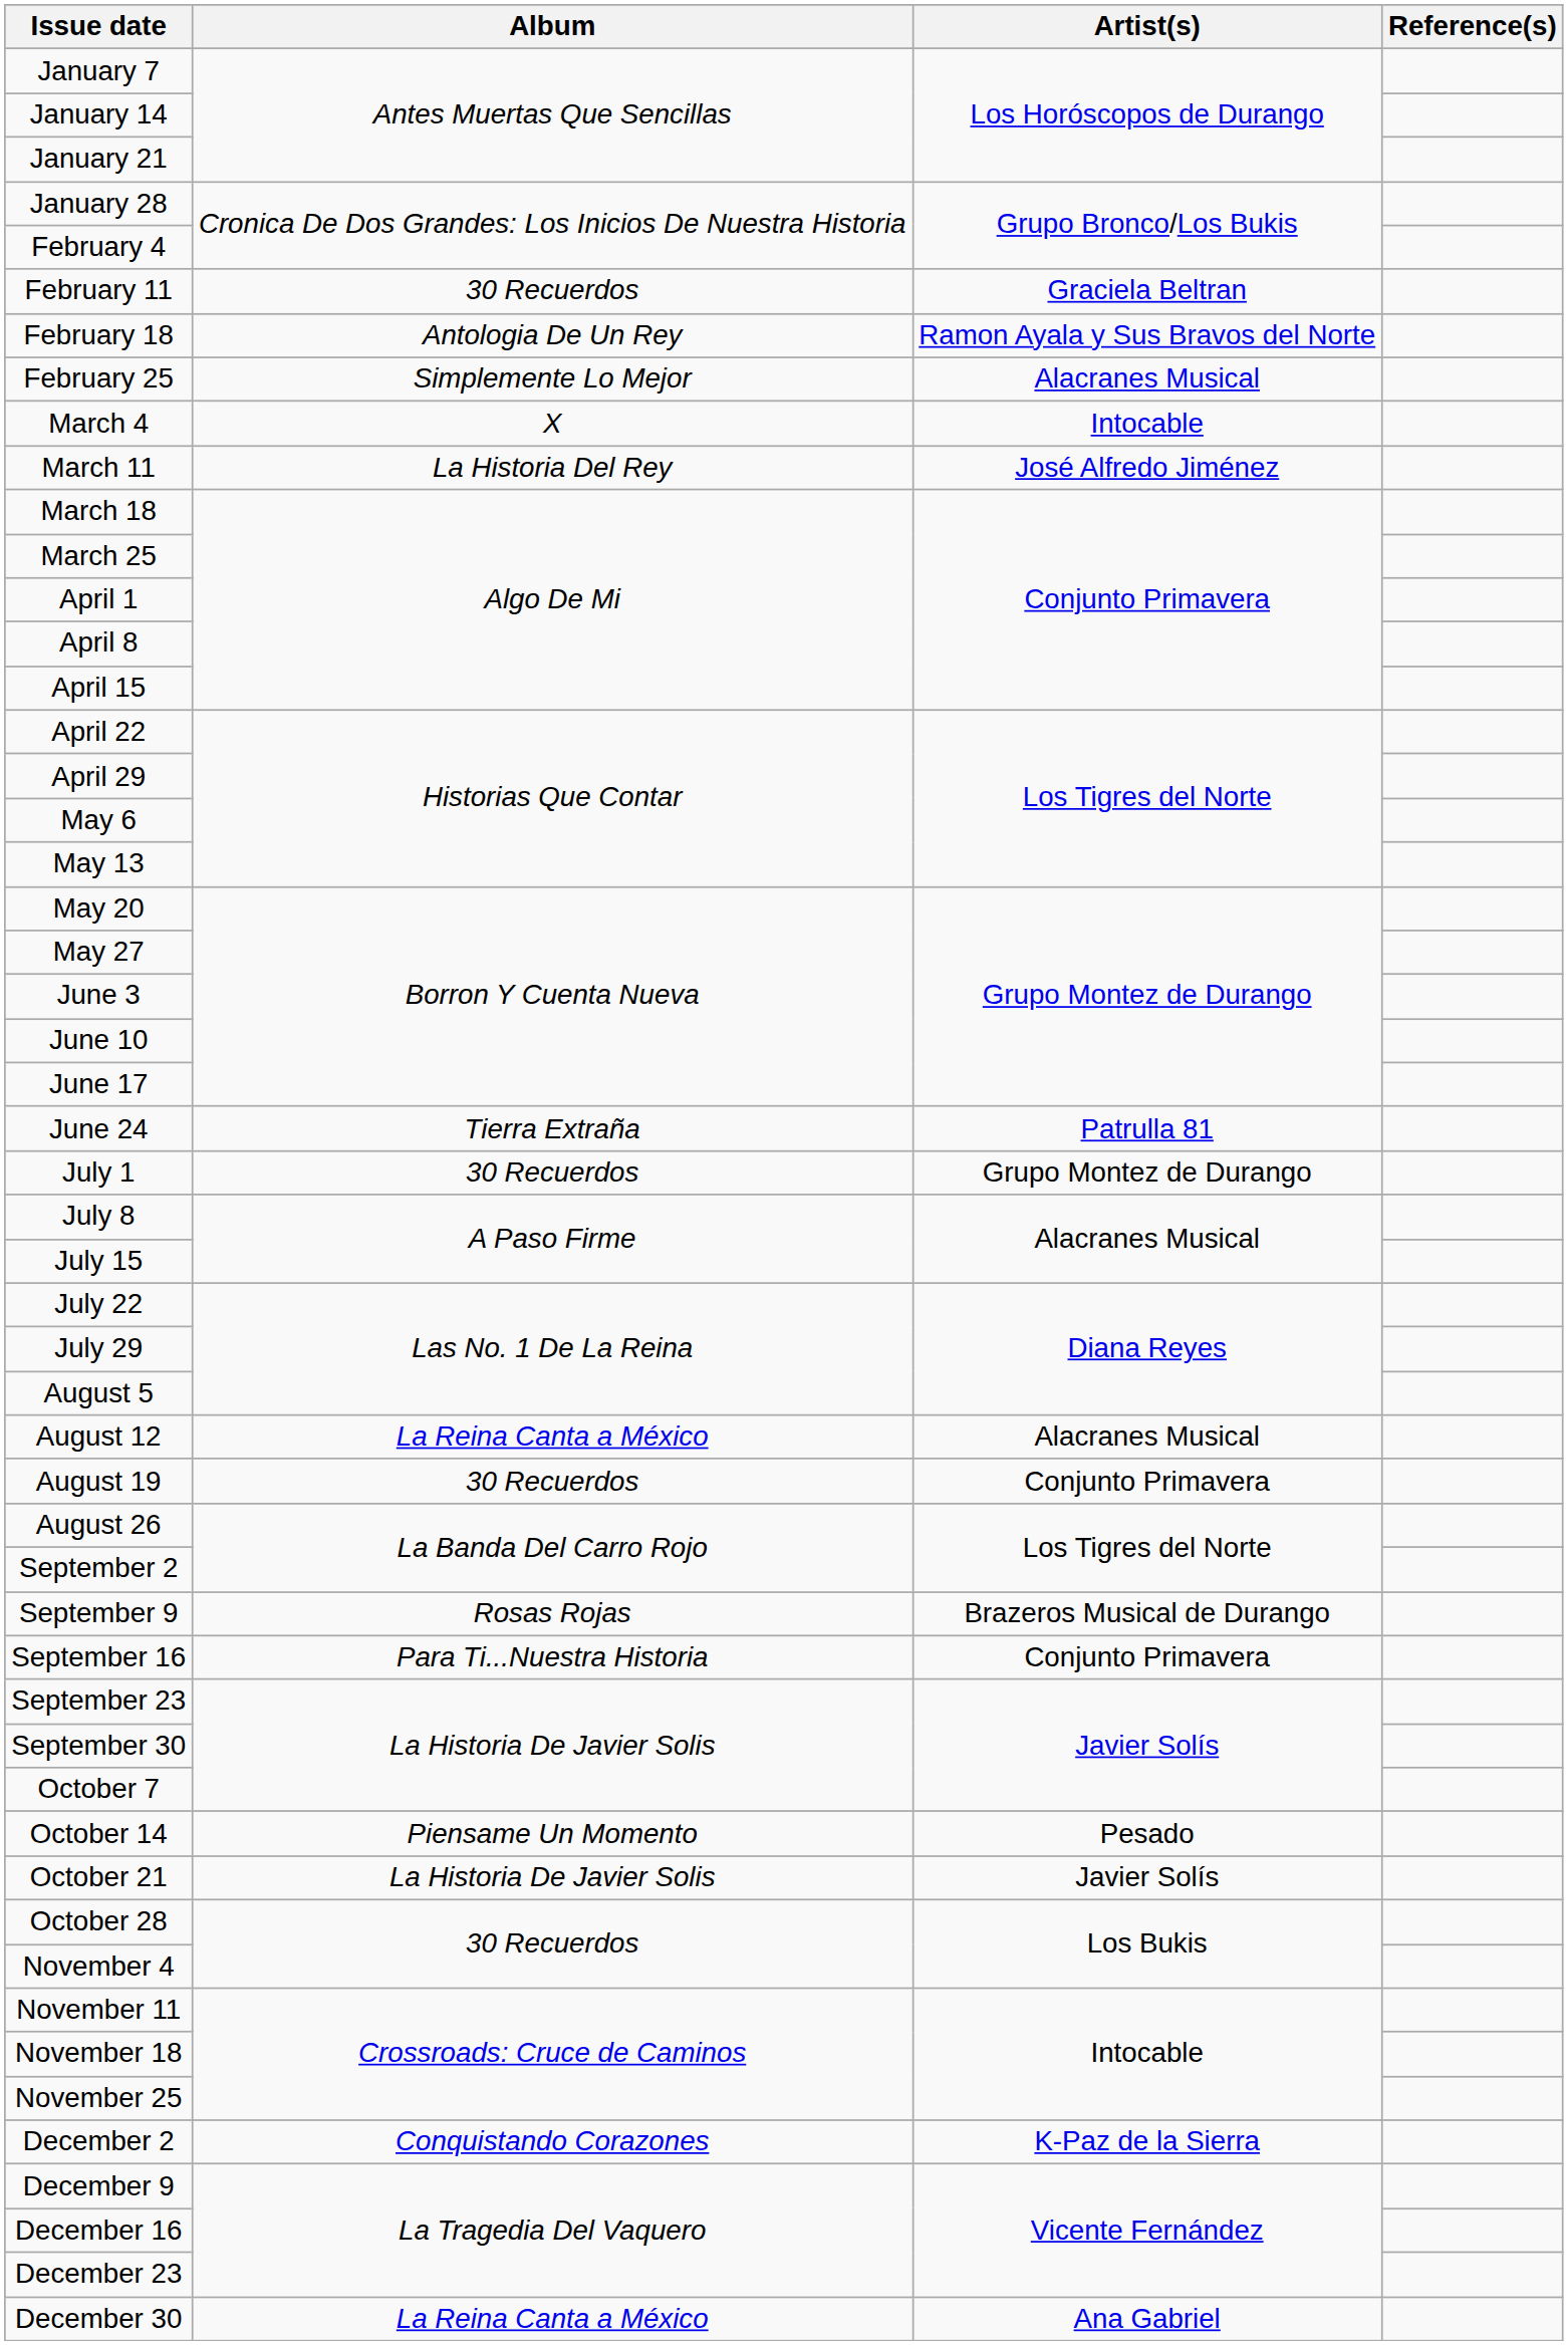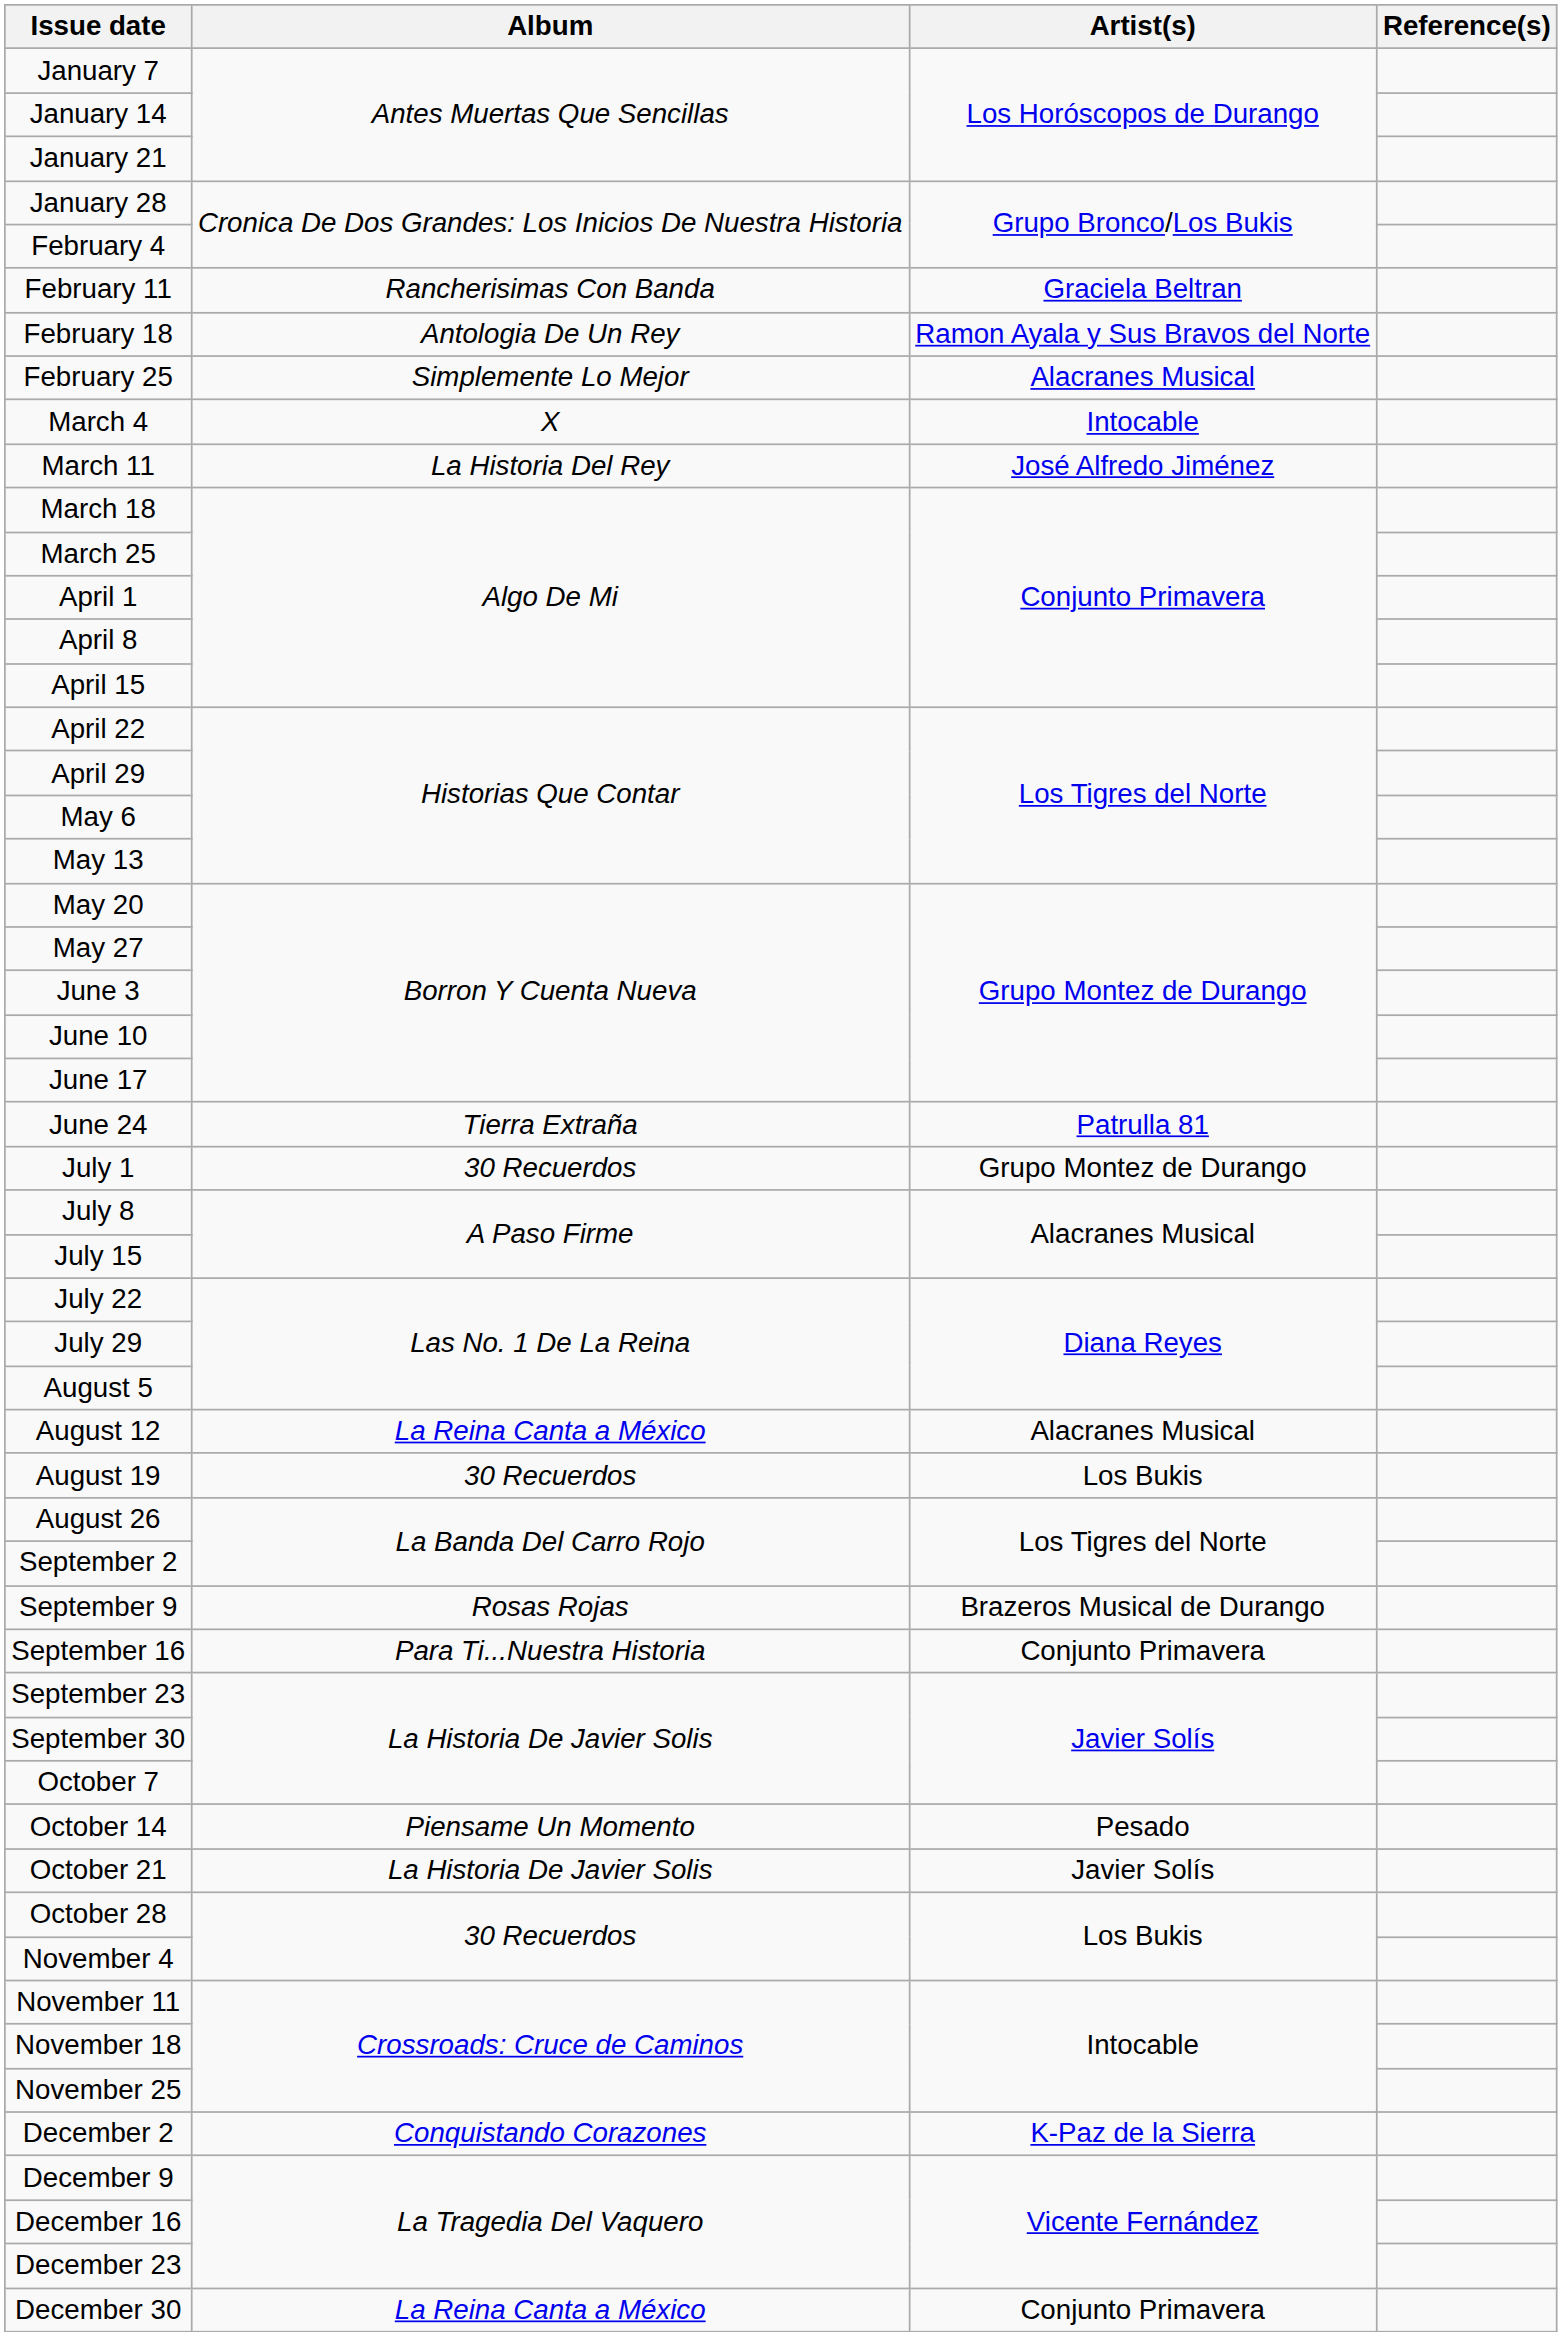February 11 | Album: 30 Recuerdos -> Rancherisimas Con Banda
August 19 | Artist(s): Conjunto Primavera -> Los Bukis
December 30 | Artist(s): Ana Gabriel -> Conjunto Primavera
